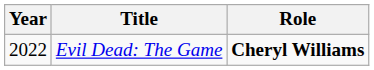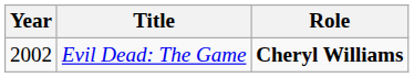Evil Dead: The Game | Year: 2022 -> 2002
